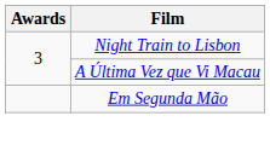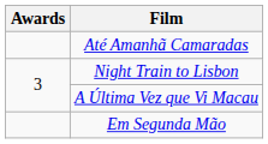+ row: Até Amanhã Camaradas
